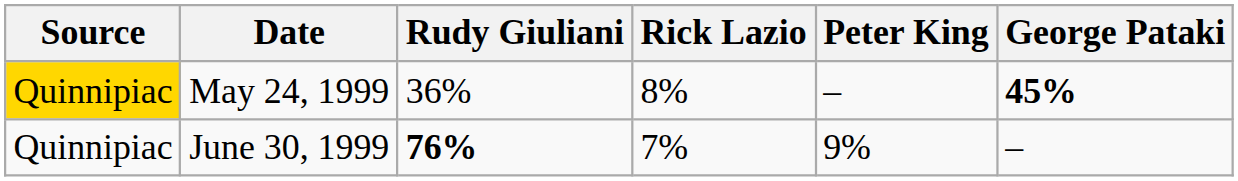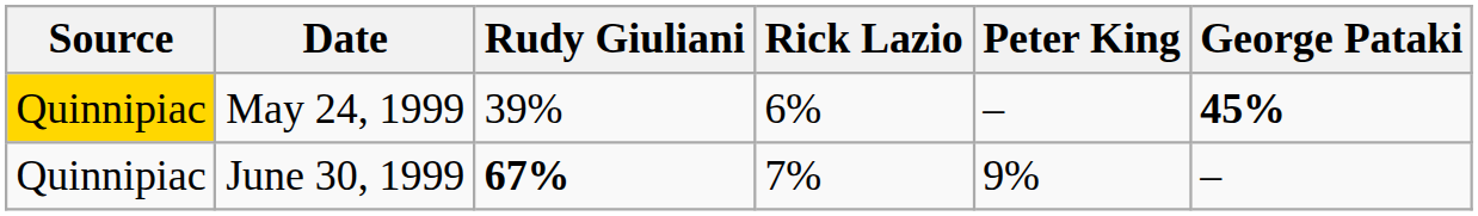May 24, 1999 | Rudy Giuliani: 36% -> 39%
May 24, 1999 | Rick Lazio: 8% -> 6%
June 30, 1999 | Rudy Giuliani: 76% -> 67%
